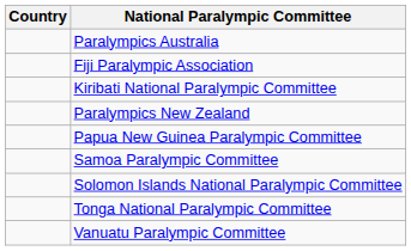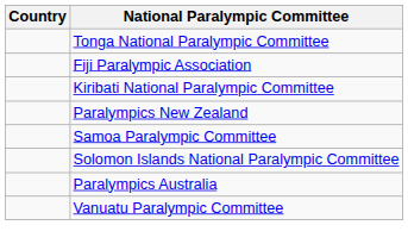rows swapped: Paralympics Australia <-> Tonga National Paralympic Committee
- row: Papua New Guinea Paralympic Committee
